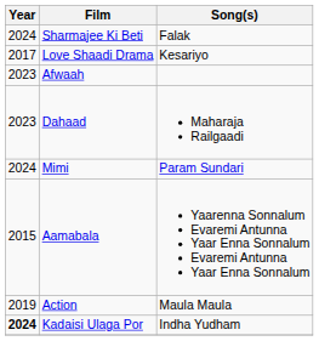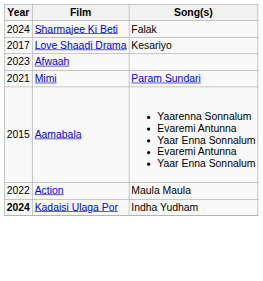- row: 2023 | Dahaad | Maharaja Railgaadi
Mimi | Year: 2024 -> 2021
Action | Year: 2019 -> 2022
